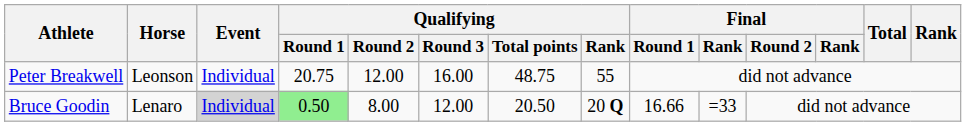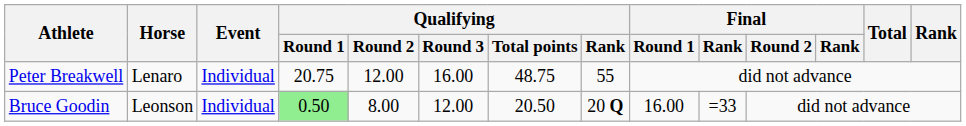Peter Breakwell | Horse: Leonson -> Lenaro
Bruce Goodin | Horse: Lenaro -> Leonson
Bruce Goodin | Event: lightgrey background -> no background
Bruce Goodin | Final / Round 1: 16.66 -> 16.00
